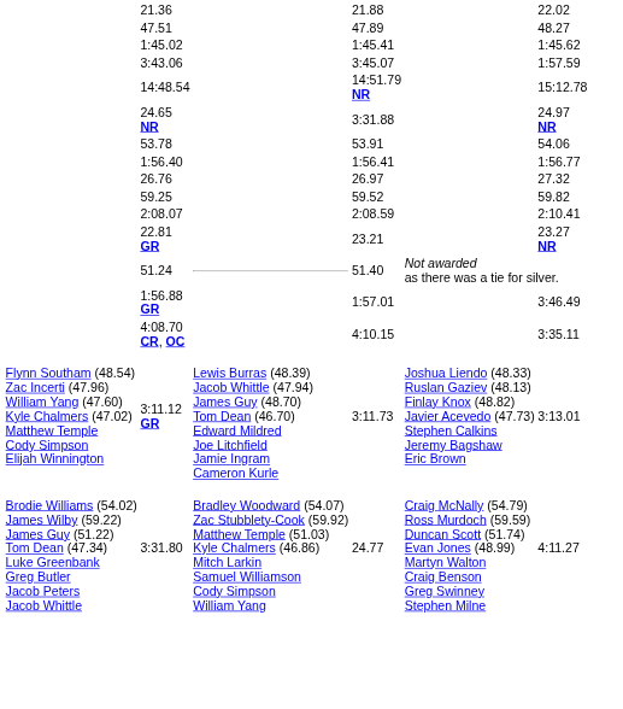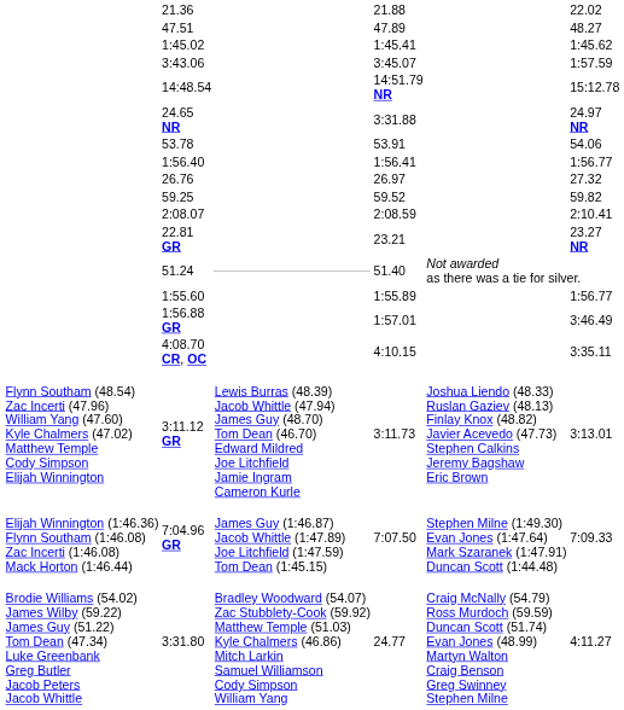+ row: 1:55.60 | 1:55.89 | 1:56.77
+ row: Elijah Winnington (1:46.36) Flynn Southam (1:46.08) Zac Incerti (1:46.08) Mack Horton (1:46.44) | 7:04.96 GR | James Guy (1:46.87) Jacob Whittle (1:47.89) Joe Litchfield (1:47.59) Tom Dean (1:45.15) | 7:07.50 | Stephen Milne (1:49.30) Evan Jones (1:47.64) Mark Szaranek (1:47.91) Duncan Scott (1:44.48) | 7:09.33
